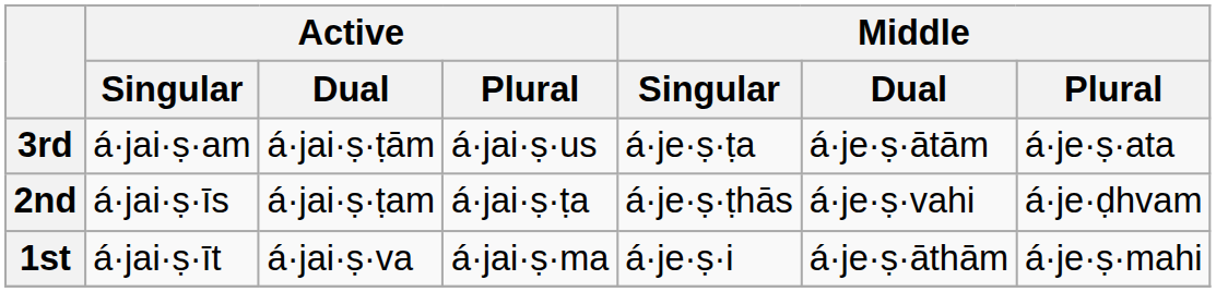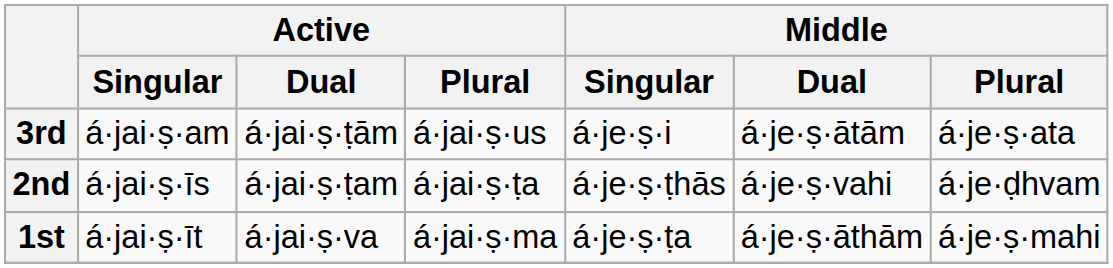3rd | Middle / Singular: á·je·ṣ·ṭa -> á·je·ṣ·i
1st | Middle / Singular: á·je·ṣ·i -> á·je·ṣ·ṭa
